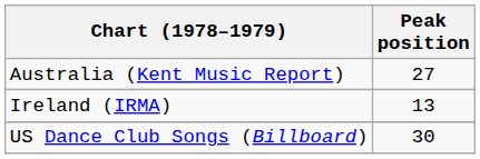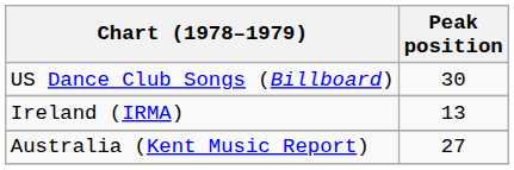rows swapped: Australia (Kent Music Report) <-> US Dance Club Songs (Billboard)
